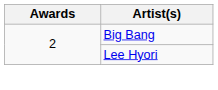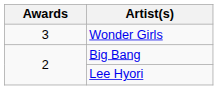+ row: 3 | Wonder Girls
